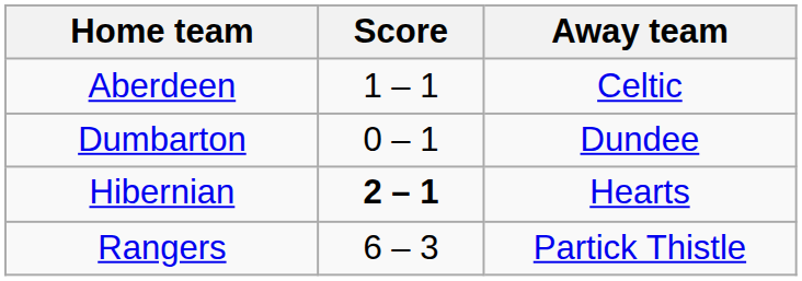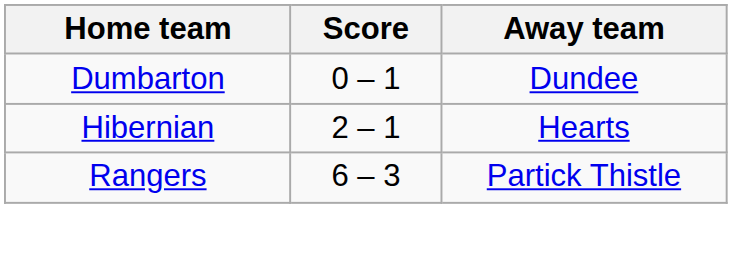- row: Aberdeen | 1 – 1 | Celtic
Hibernian | Score: bold -> normal
